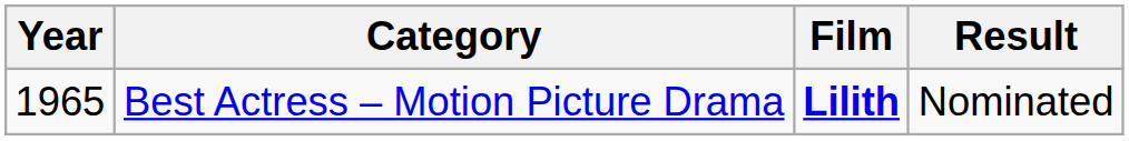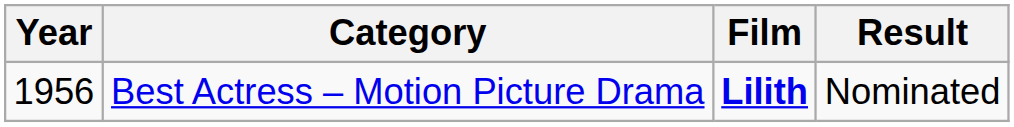Best Actress – Motion Picture Drama | Year: 1965 -> 1956
